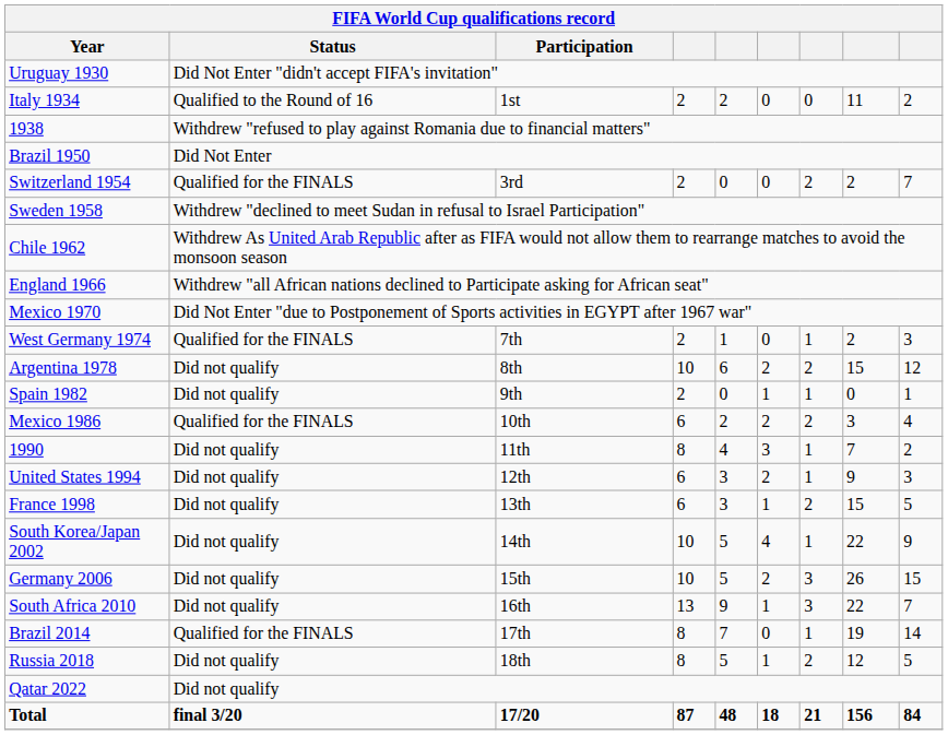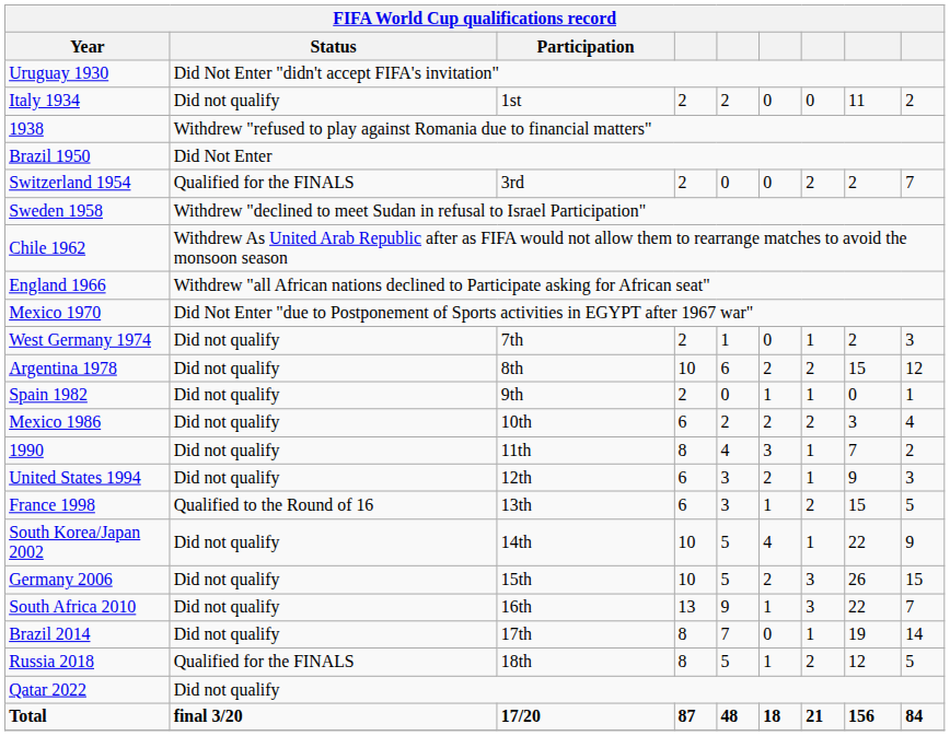Italy 1934 | Status: Qualified to the Round of 16 -> Did not qualify
West Germany 1974 | Status: Qualified for the FINALS -> Did not qualify
Mexico 1986 | Status: Qualified for the FINALS -> Did not qualify
France 1998 | Status: Did not qualify -> Qualified to the Round of 16
Brazil 2014 | Status: Qualified for the FINALS -> Did not qualify
Russia 2018 | Status: Did not qualify -> Qualified for the FINALS
